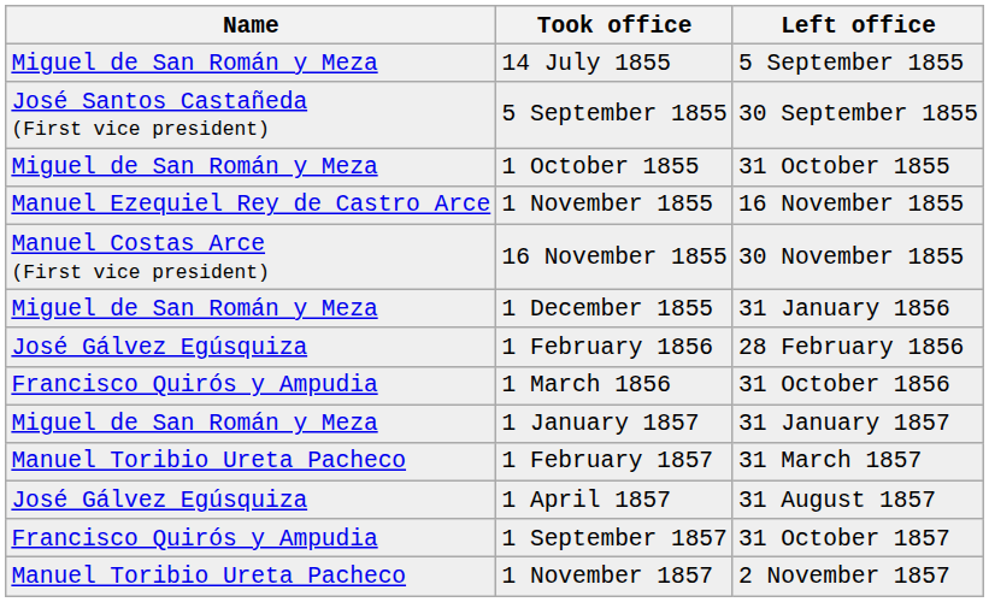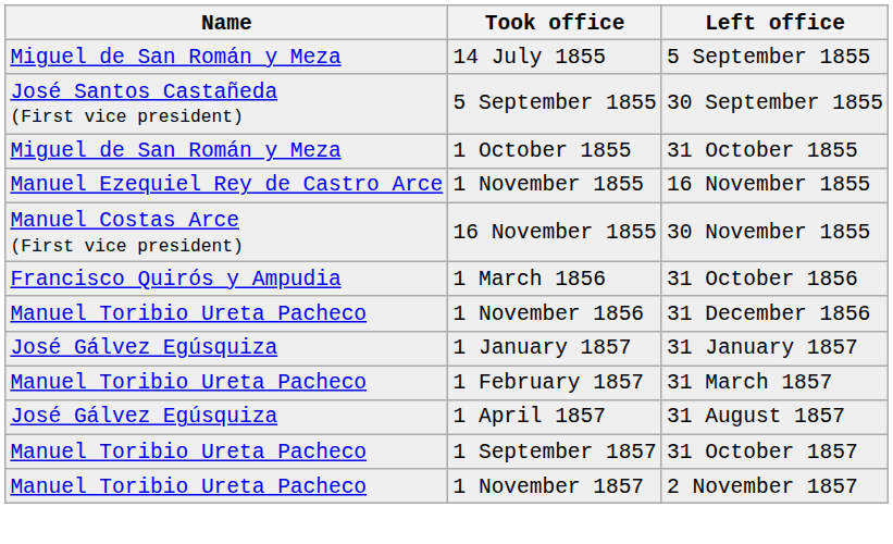- row: Miguel de San Román y Meza | 1 December 1855 | 31 January 1856
- row: José Gálvez Egúsquiza | 1 February 1856 | 28 February 1856
+ row: Manuel Toribio Ureta Pacheco | 1 November 1856 | 31 December 1856
1 January 1857 | Name: Miguel de San Román y Meza -> José Gálvez Egúsquiza
1 September 1857 | Name: Francisco Quirós y Ampudia -> Manuel Toribio Ureta Pacheco
